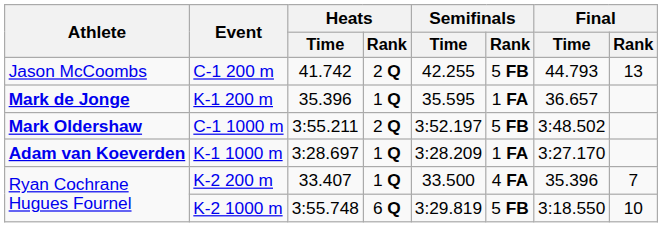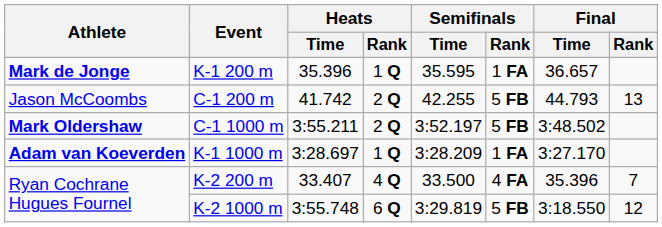rows swapped: K-1 200 m <-> C-1 200 m
K-2 200 m | Heats / Rank: 1 Q -> 4 Q
K-2 1000 m | Final / Rank: 10 -> 12
